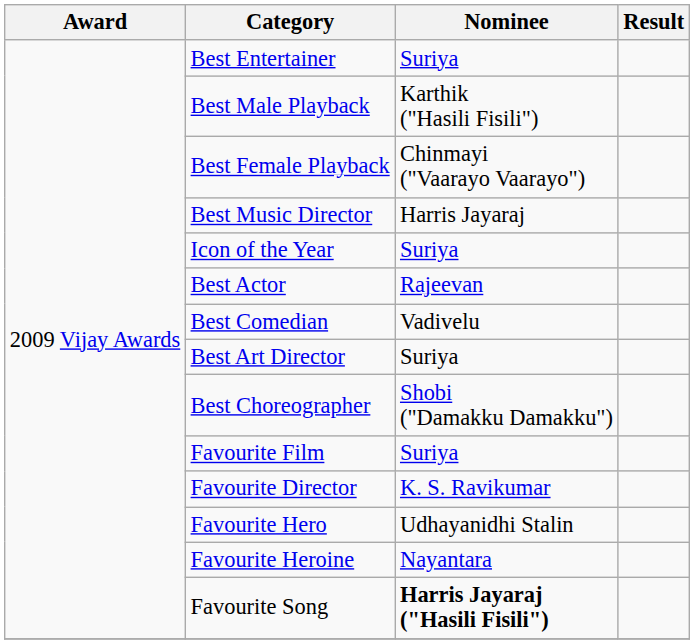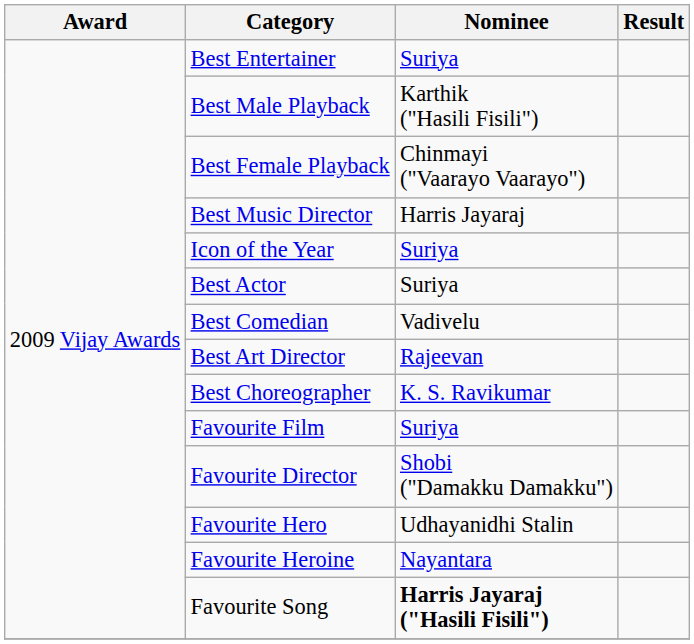Best Actor | Nominee: Rajeevan -> Suriya
Best Art Director | Nominee: Suriya -> Rajeevan
Best Choreographer | Nominee: Shobi ("Damakku Damakku") -> K. S. Ravikumar
Favourite Director | Nominee: K. S. Ravikumar -> Shobi ("Damakku Damakku")
